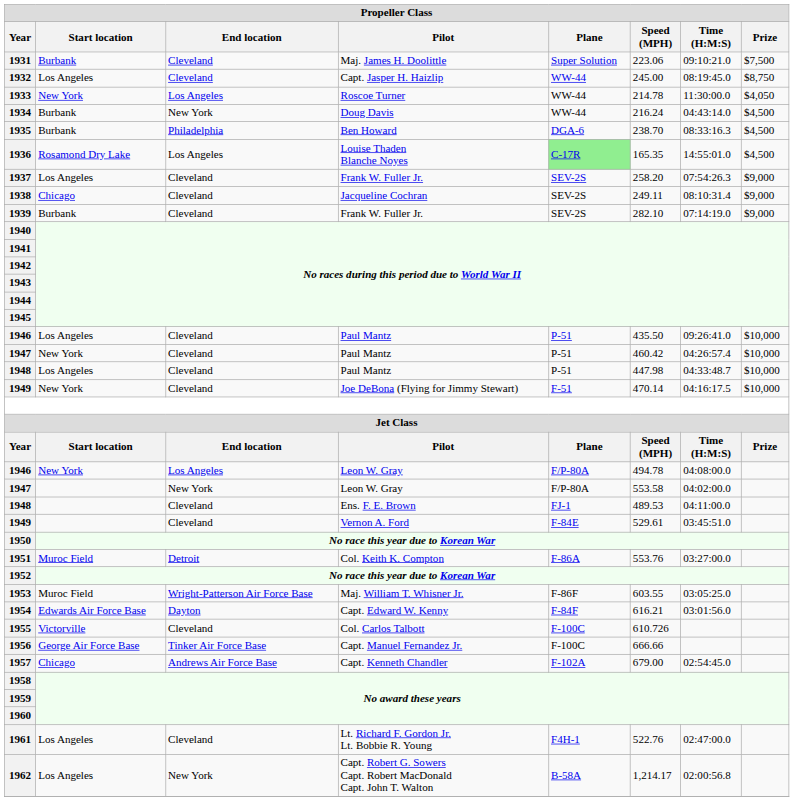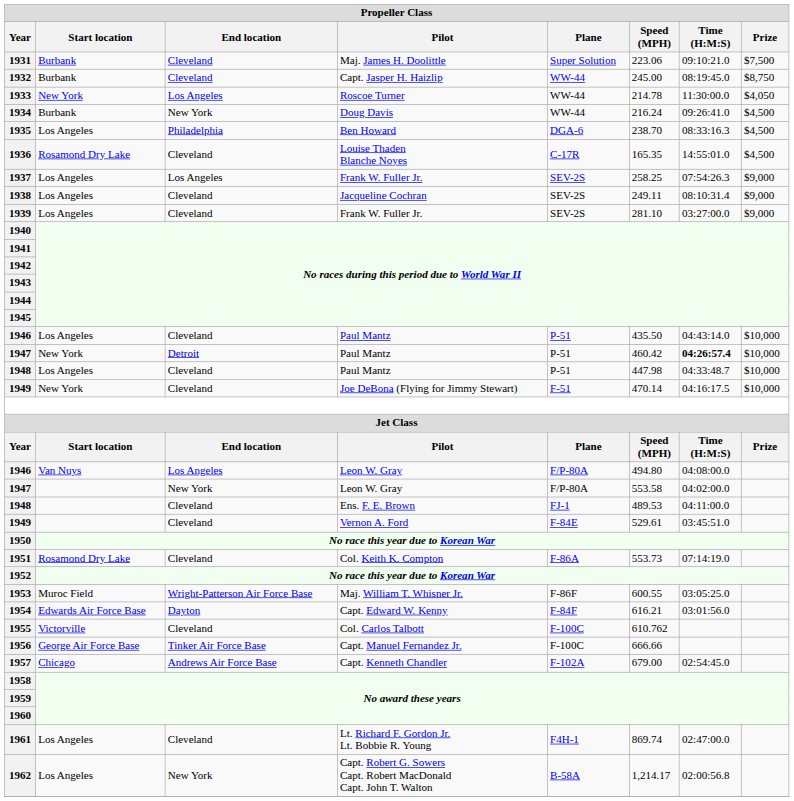1932 | Start location: Los Angeles -> Burbank
1934 | Time (H:M:S): 04:43:14.0 -> 09:26:41.0
1935 | Start location: Burbank -> Los Angeles
1936 | End location: Los Angeles -> Cleveland
1936 | Plane: lightgreen background -> no background
1937 | End location: Cleveland -> Los Angeles
1937 | Speed (MPH): 258.20 -> 258.25
1938 | Start location: Chicago -> Los Angeles
1939 | Start location: Burbank -> Los Angeles
1939 | Speed (MPH): 282.10 -> 281.10
1939 | Time (H:M:S): 07:14:19.0 -> 03:27:00.0
1946 / Paul Mantz | Time (H:M:S): 09:26:41.0 -> 04:43:14.0
1947 / Paul Mantz | End location: Cleveland -> Detroit
1947 / Paul Mantz | Time (H:M:S): normal -> bold
1946 / Leon W. Gray | Start location: New York -> Van Nuys
1946 / Leon W. Gray | Speed (MPH): 494.78 -> 494.80
1951 | Start location: Muroc Field -> Rosamond Dry Lake
1951 | End location: Detroit -> Cleveland
1951 | Speed (MPH): 553.76 -> 553.73
1951 | Time (H:M:S): 03:27:00.0 -> 07:14:19.0
1953 | Speed (MPH): 603.55 -> 600.55
1955 | Speed (MPH): 610.726 -> 610.762
1961 | Speed (MPH): 522.76 -> 869.74
